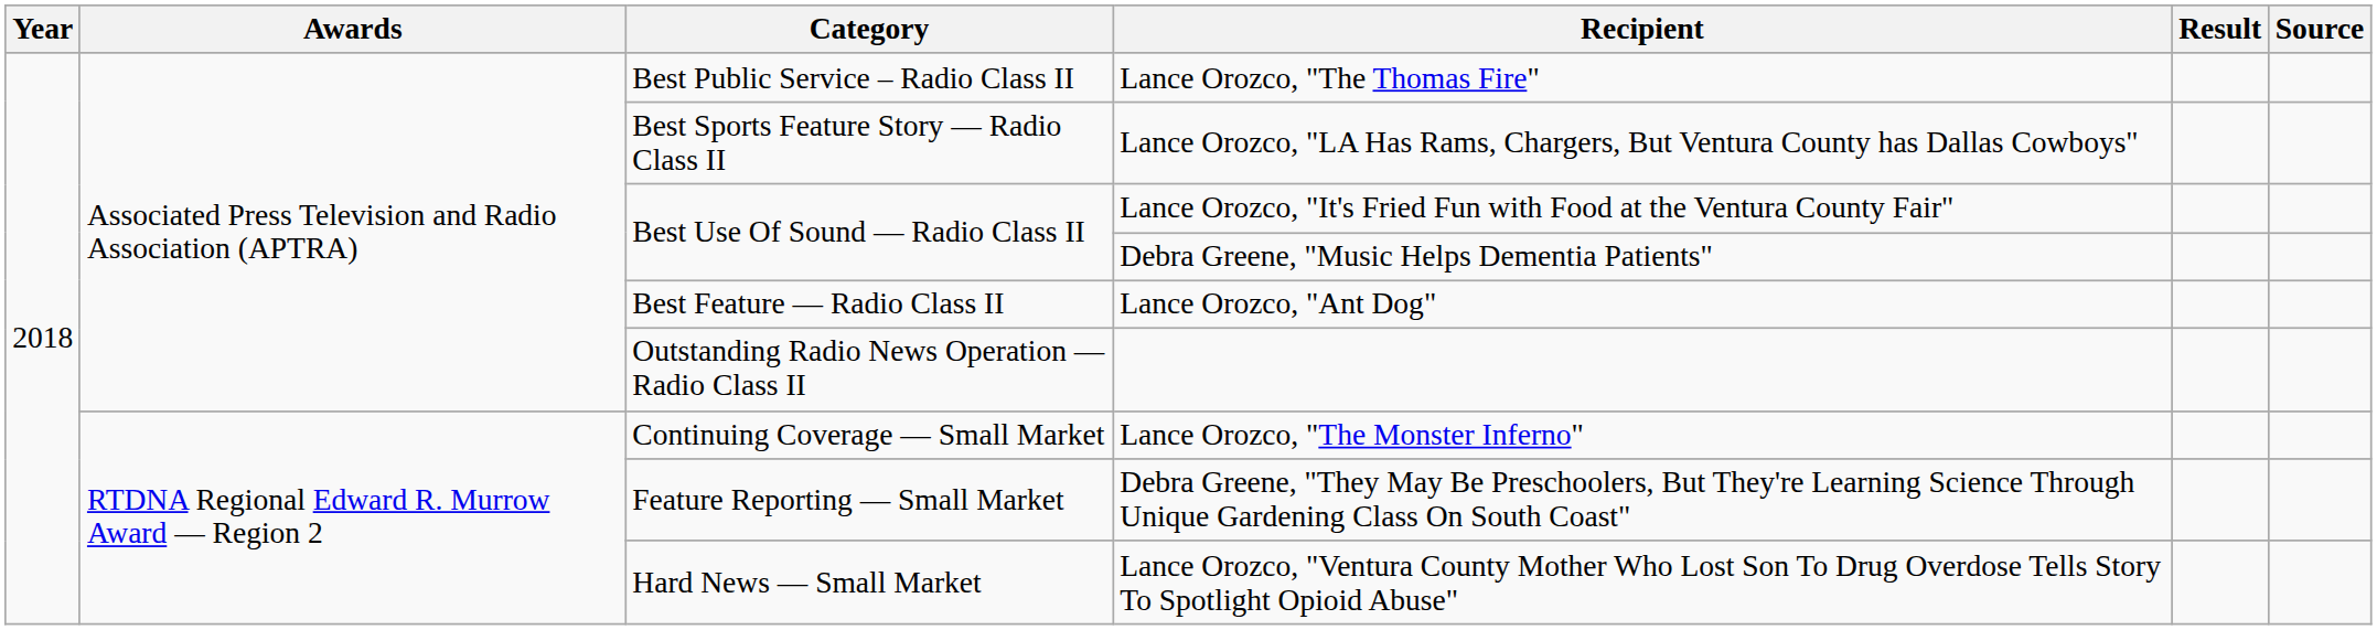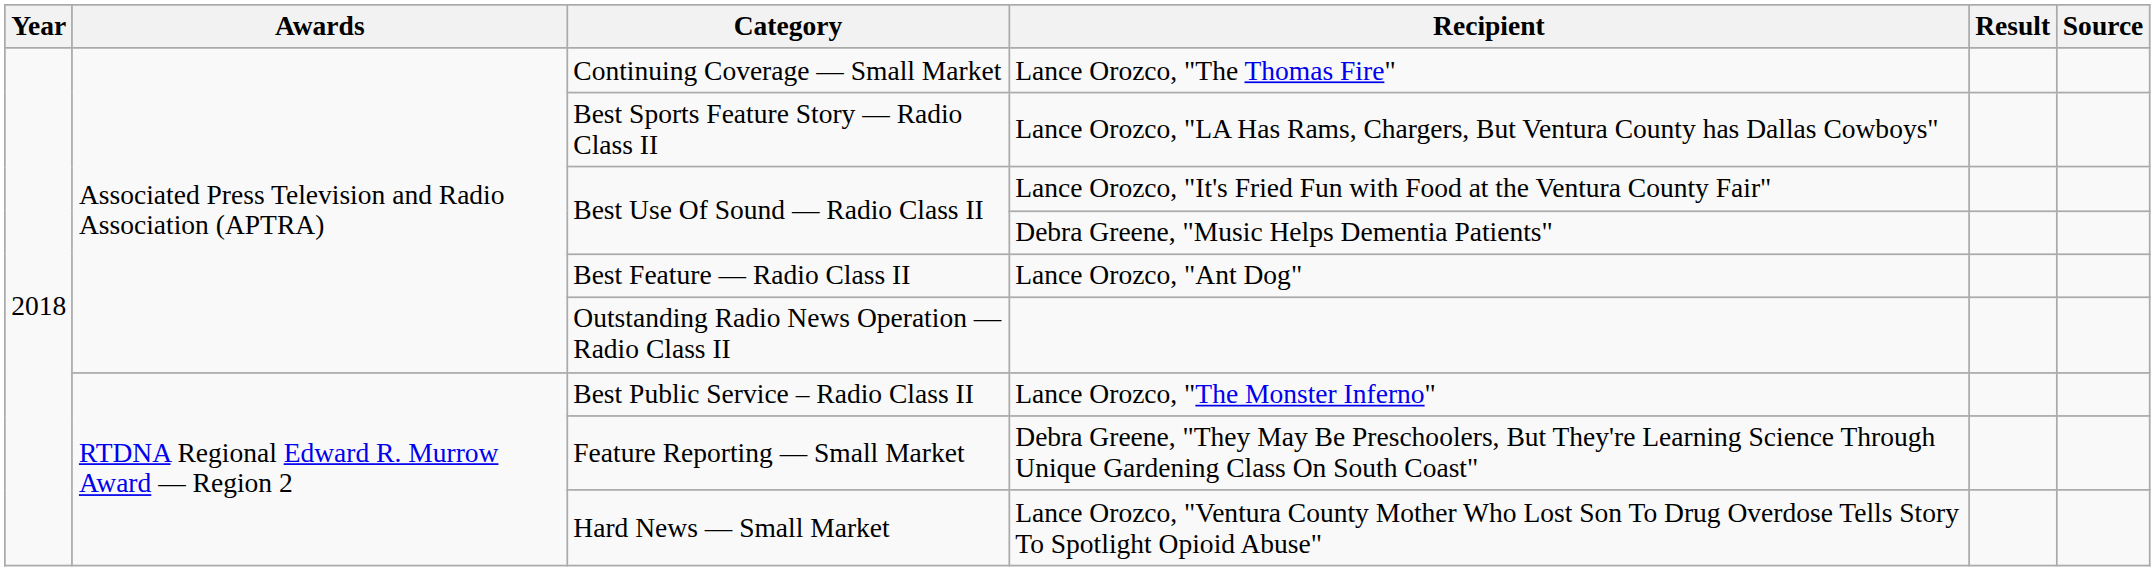Lance Orozco, "The Thomas Fire" | Category: Best Public Service – Radio Class II -> Continuing Coverage — Small Market
Lance Orozco, "The Monster Inferno" | Category: Continuing Coverage — Small Market -> Best Public Service – Radio Class II
